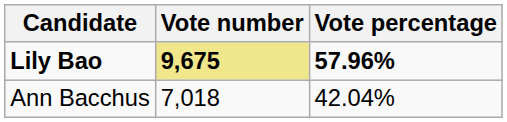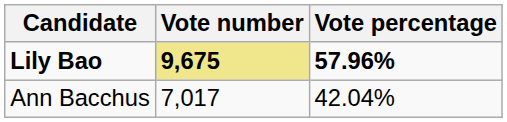Ann Bacchus | Vote number: 7,018 -> 7,017
